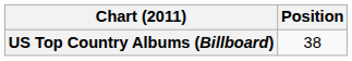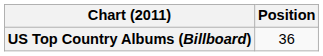US Top Country Albums (Billboard) | Position: 38 -> 36
